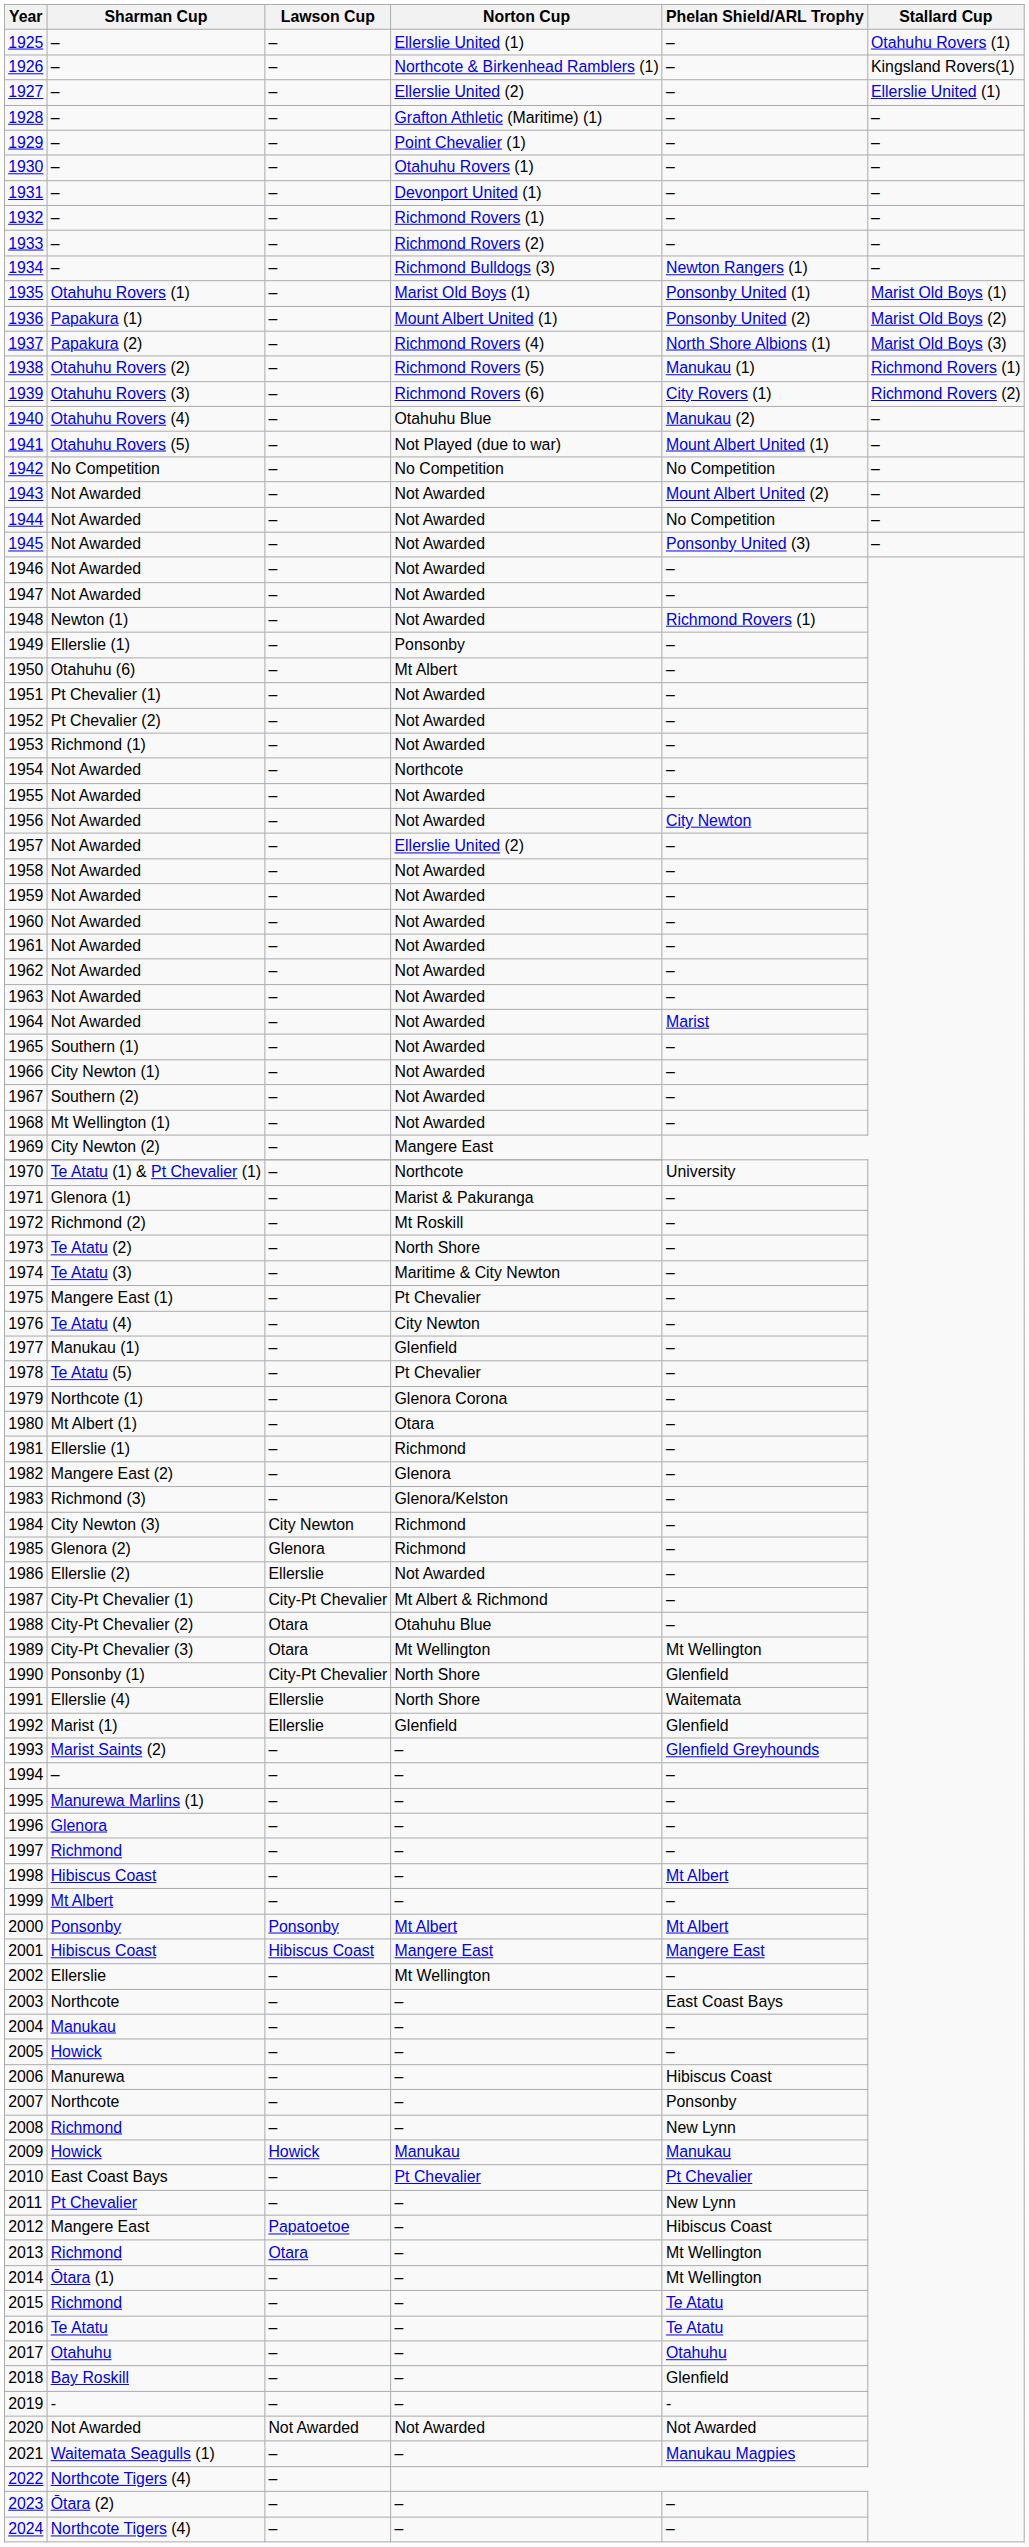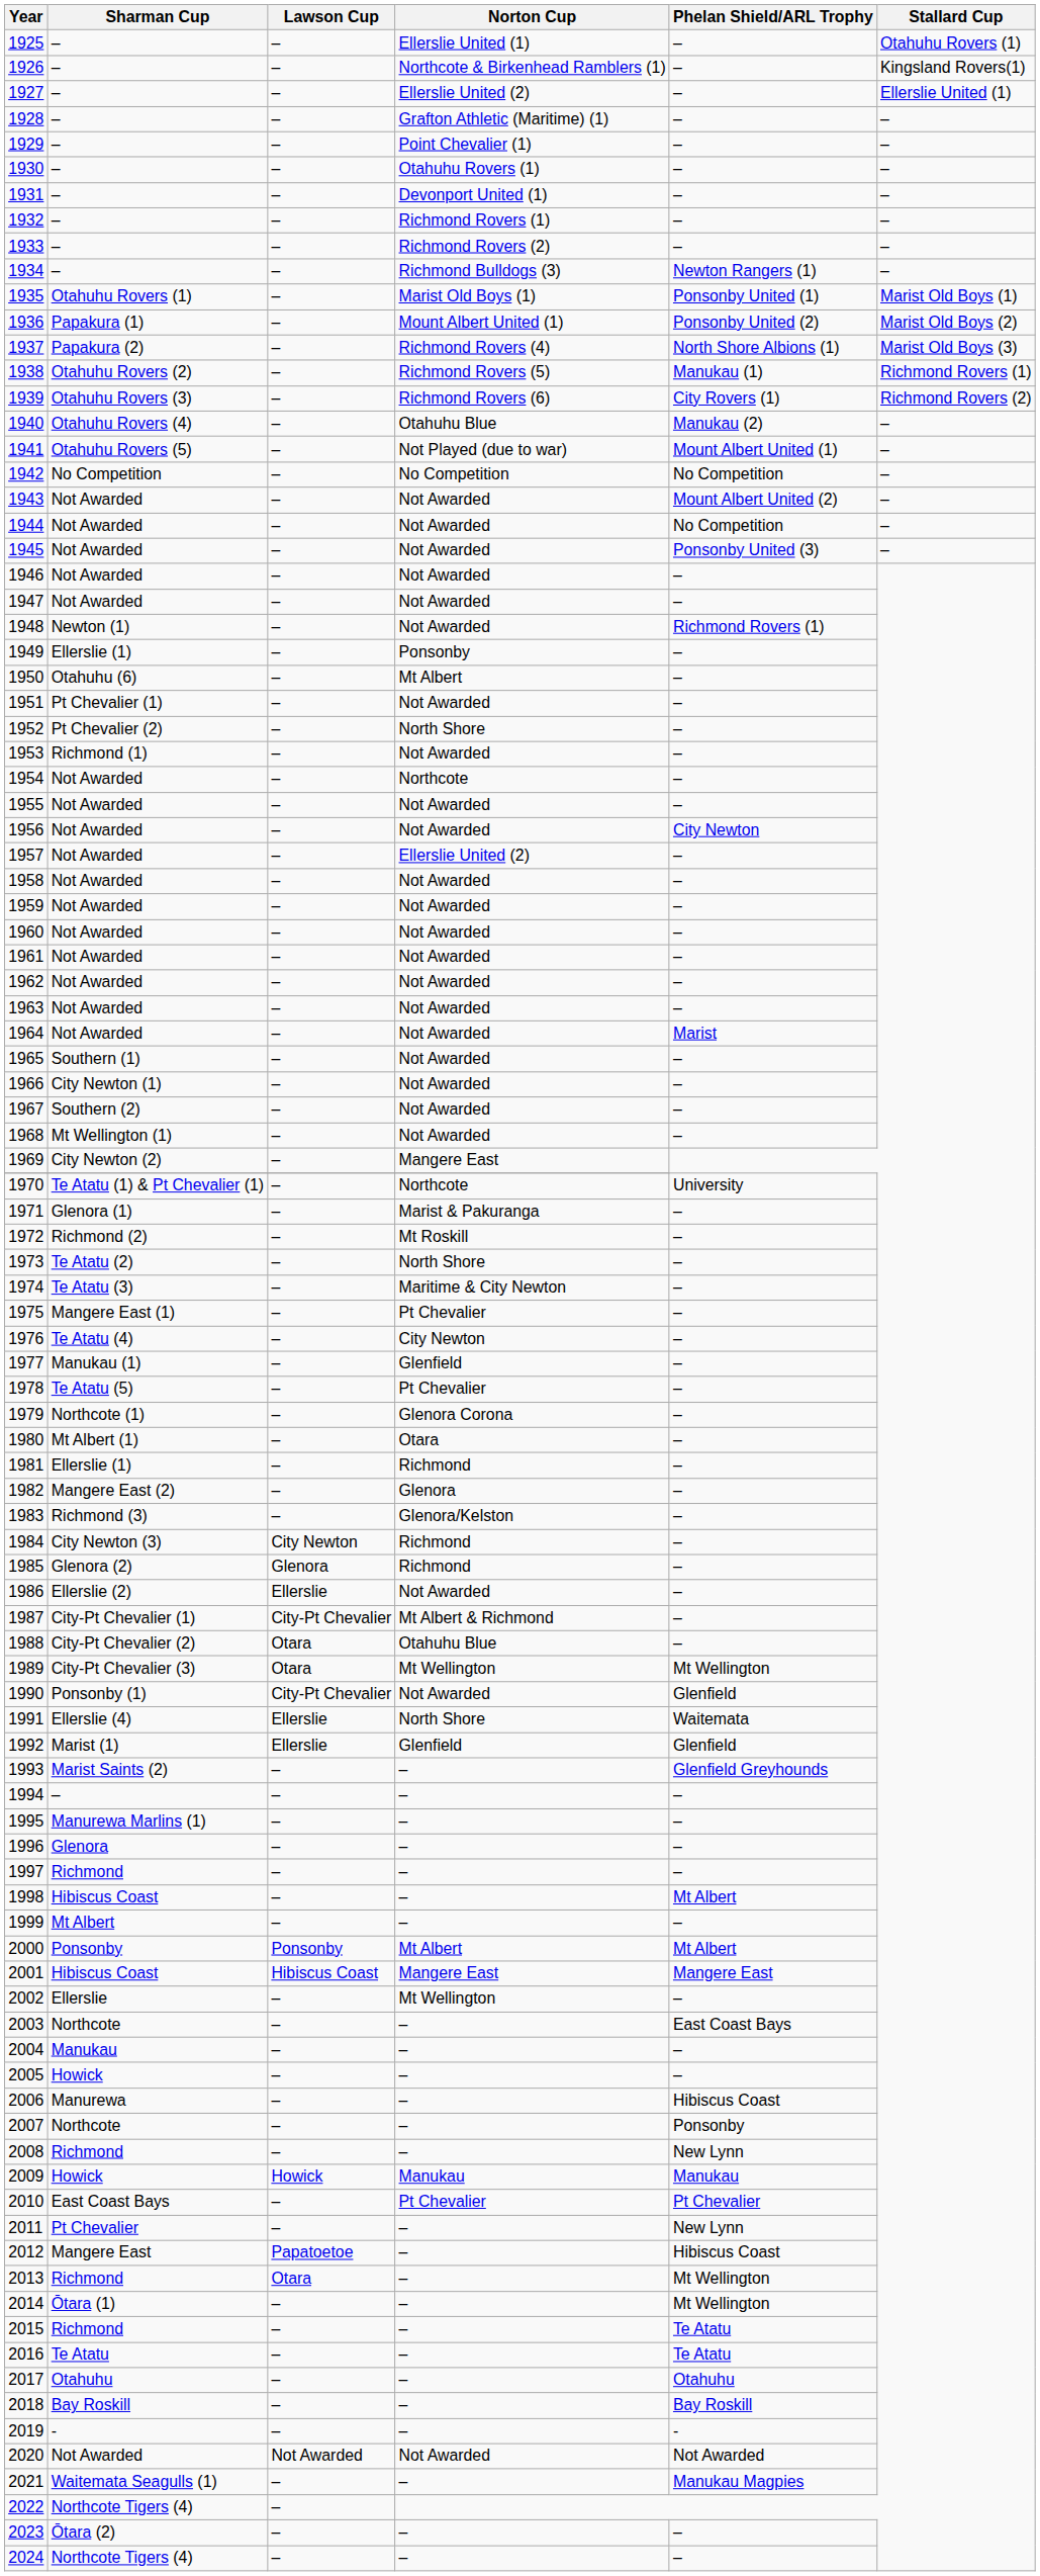1952 | Norton Cup: Not Awarded -> North Shore
1990 | Norton Cup: North Shore -> Not Awarded
2018 | Phelan Shield/ARL Trophy: Glenfield -> Bay Roskill
